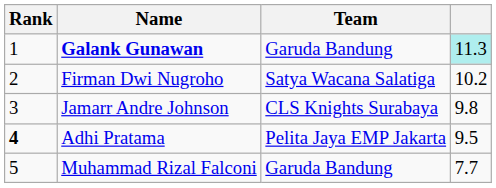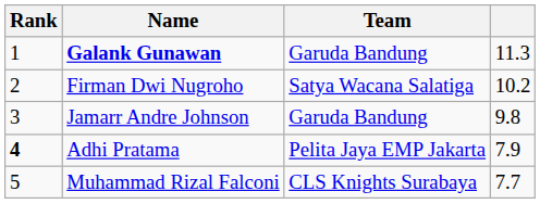Galank Gunawan | column 4: paleturquoise background -> no background
Jamarr Andre Johnson | Team: CLS Knights Surabaya -> Garuda Bandung
Adhi Pratama | column 4: 9.5 -> 7.9
Muhammad Rizal Falconi | Team: Garuda Bandung -> CLS Knights Surabaya
